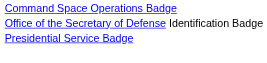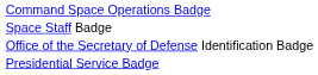+ row: Space Staff Badge
